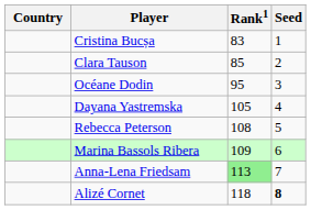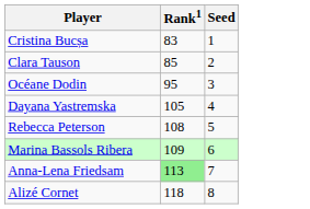- column: Country
Alizé Cornet | Seed: bold -> normal
